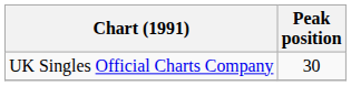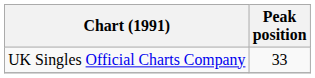UK Singles Official Charts Company | Peak position: 30 -> 33
